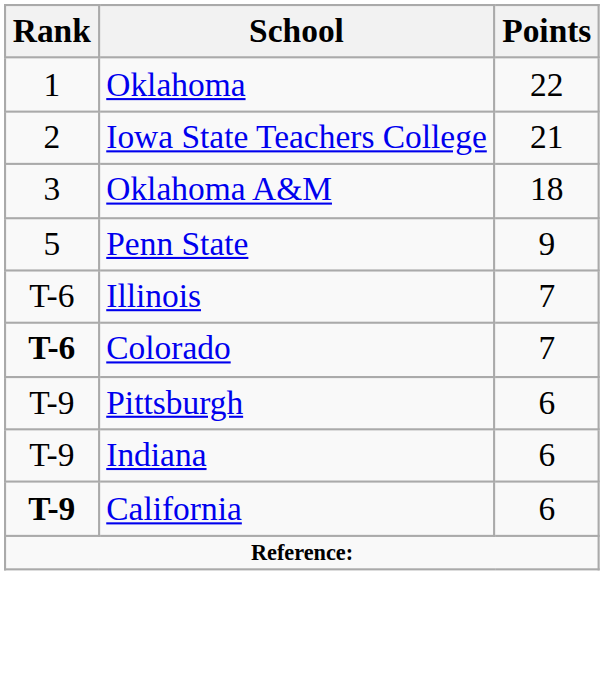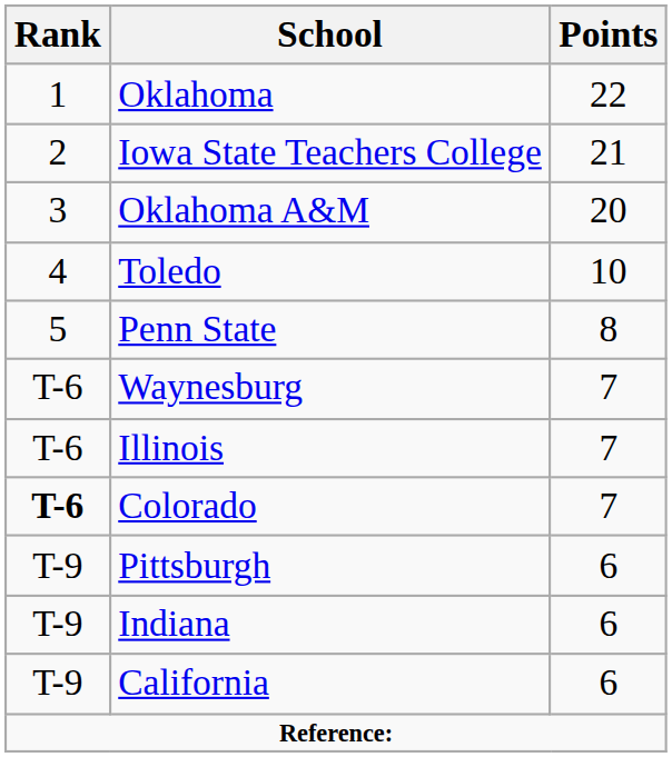Oklahoma A&M | Points: 18 -> 20
+ row: 4 | Toledo | 10
Penn State | Points: 9 -> 8
+ row: T-6 | Waynesburg | 7
California | Rank: bold -> normal
